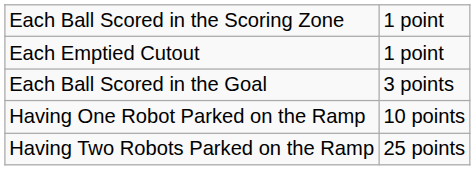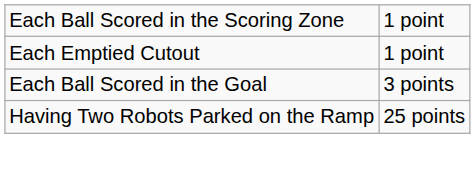- row: Having One Robot Parked on the Ramp | 10 points
